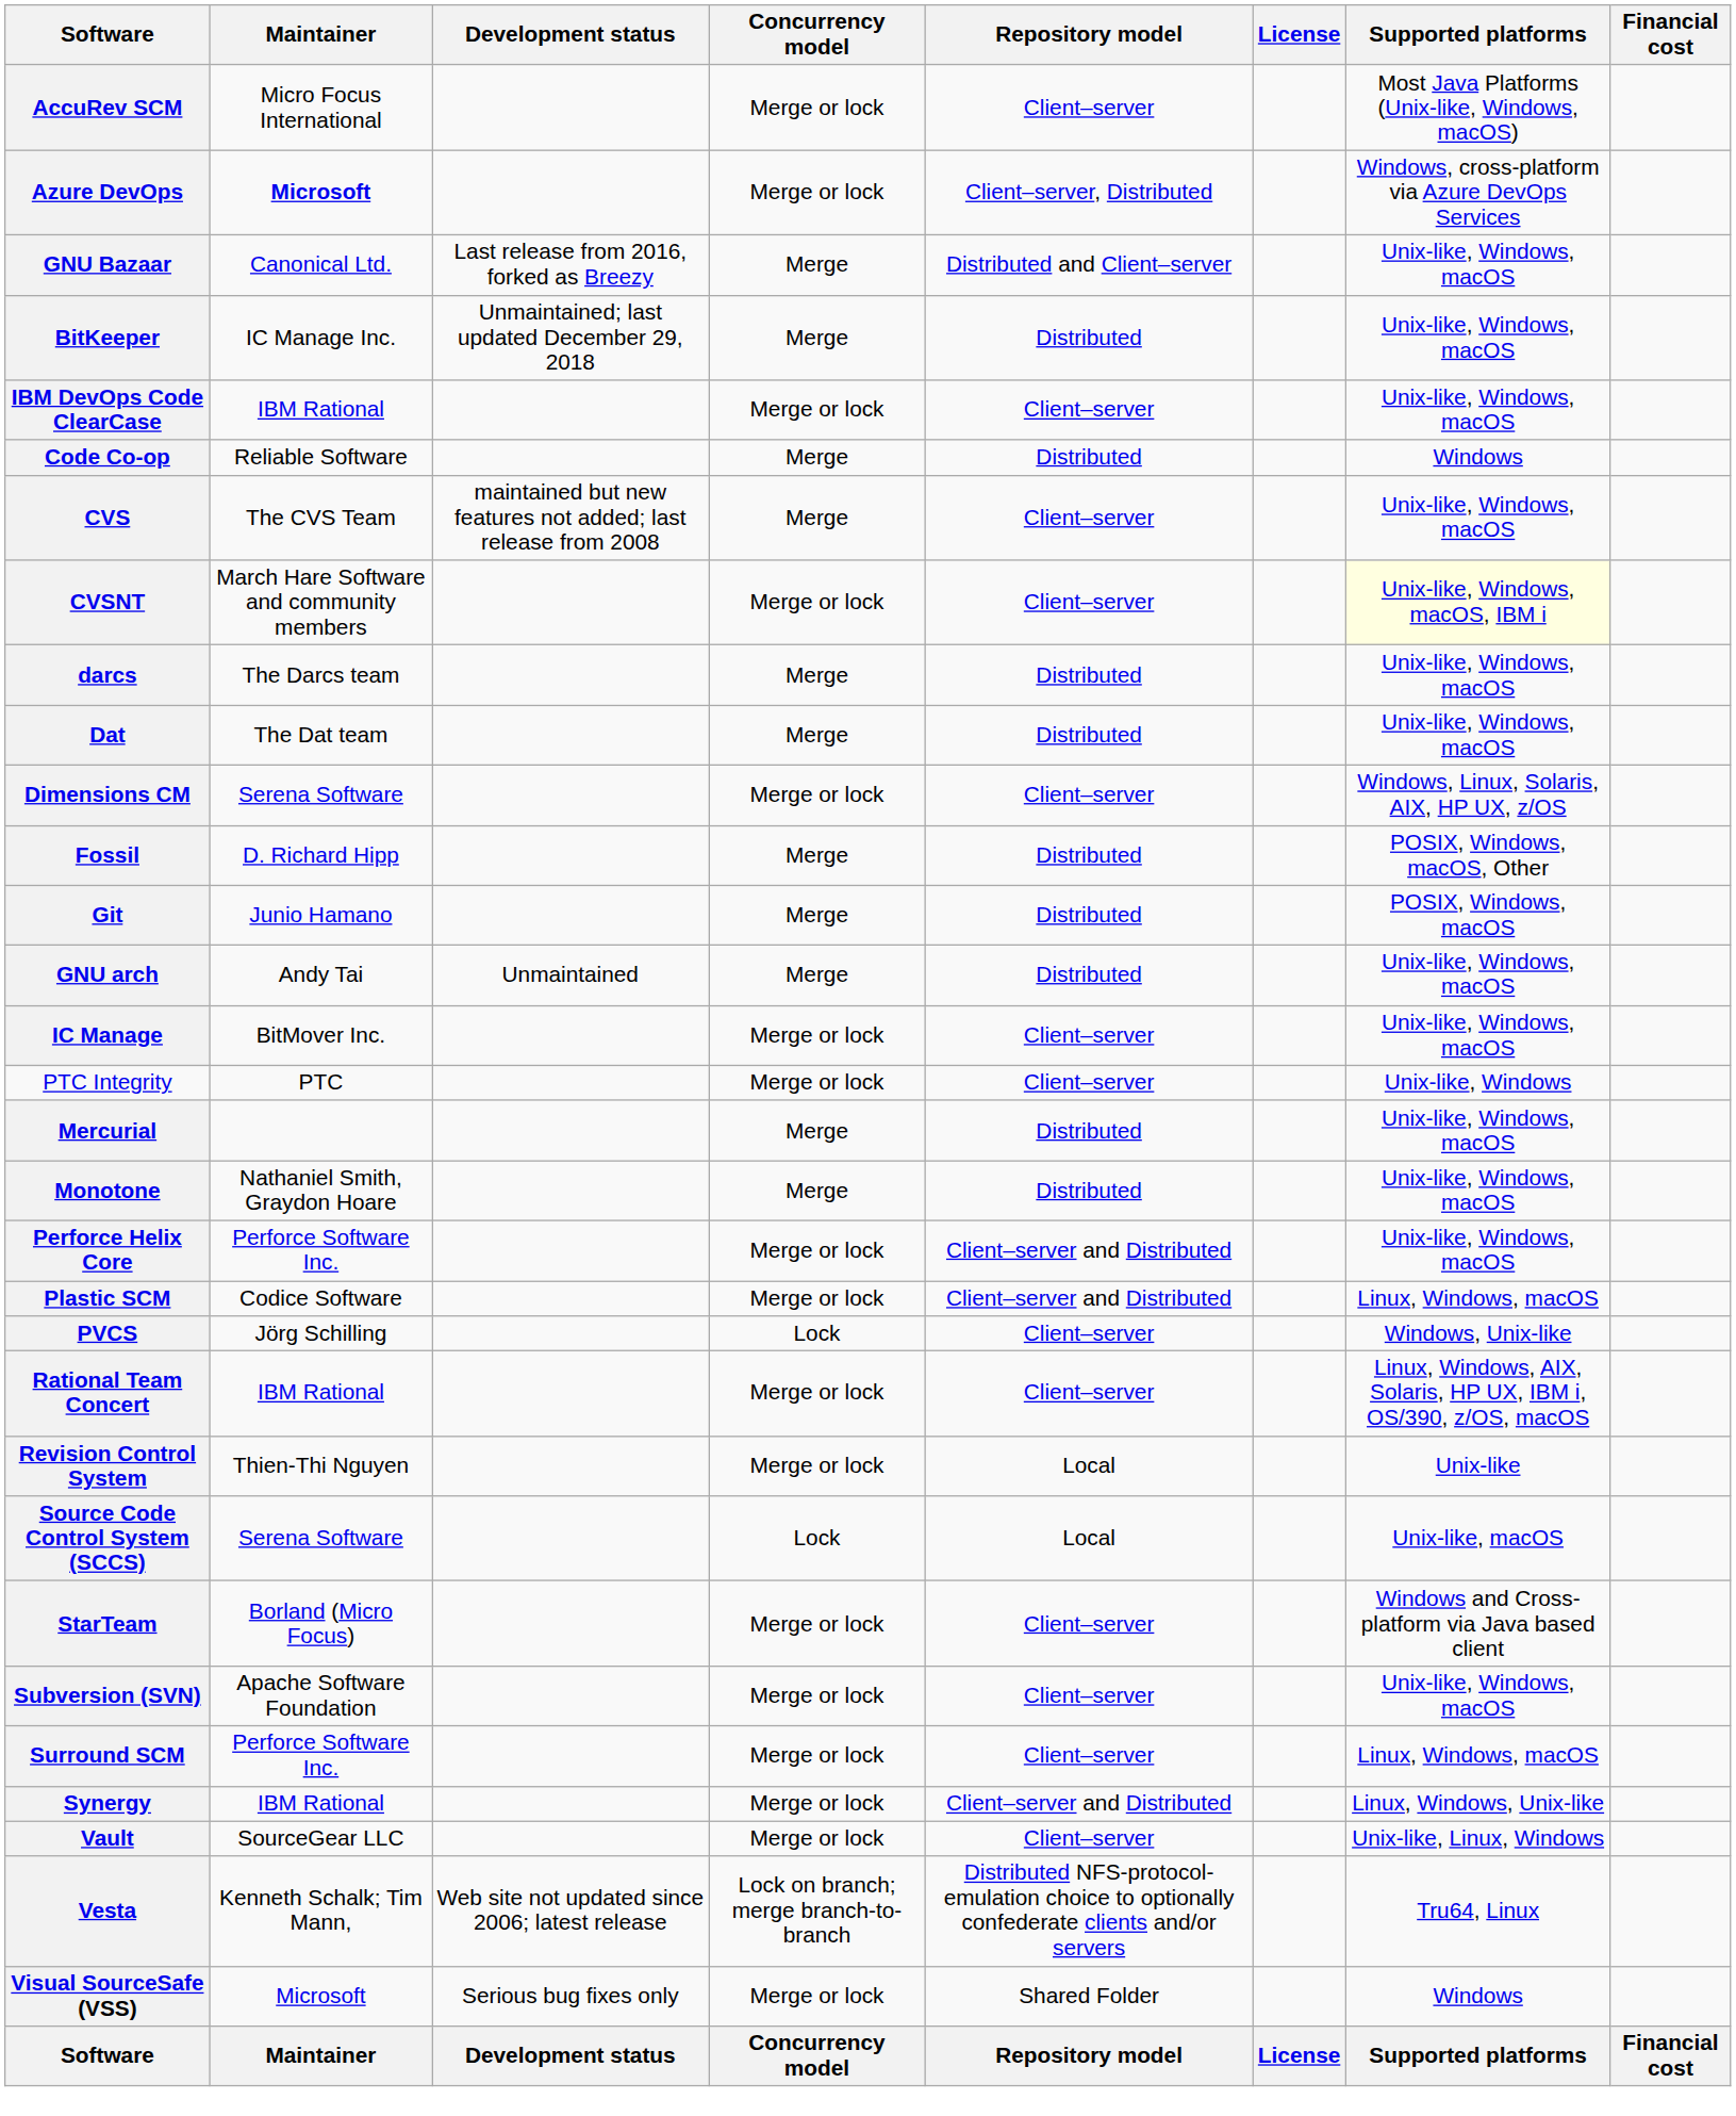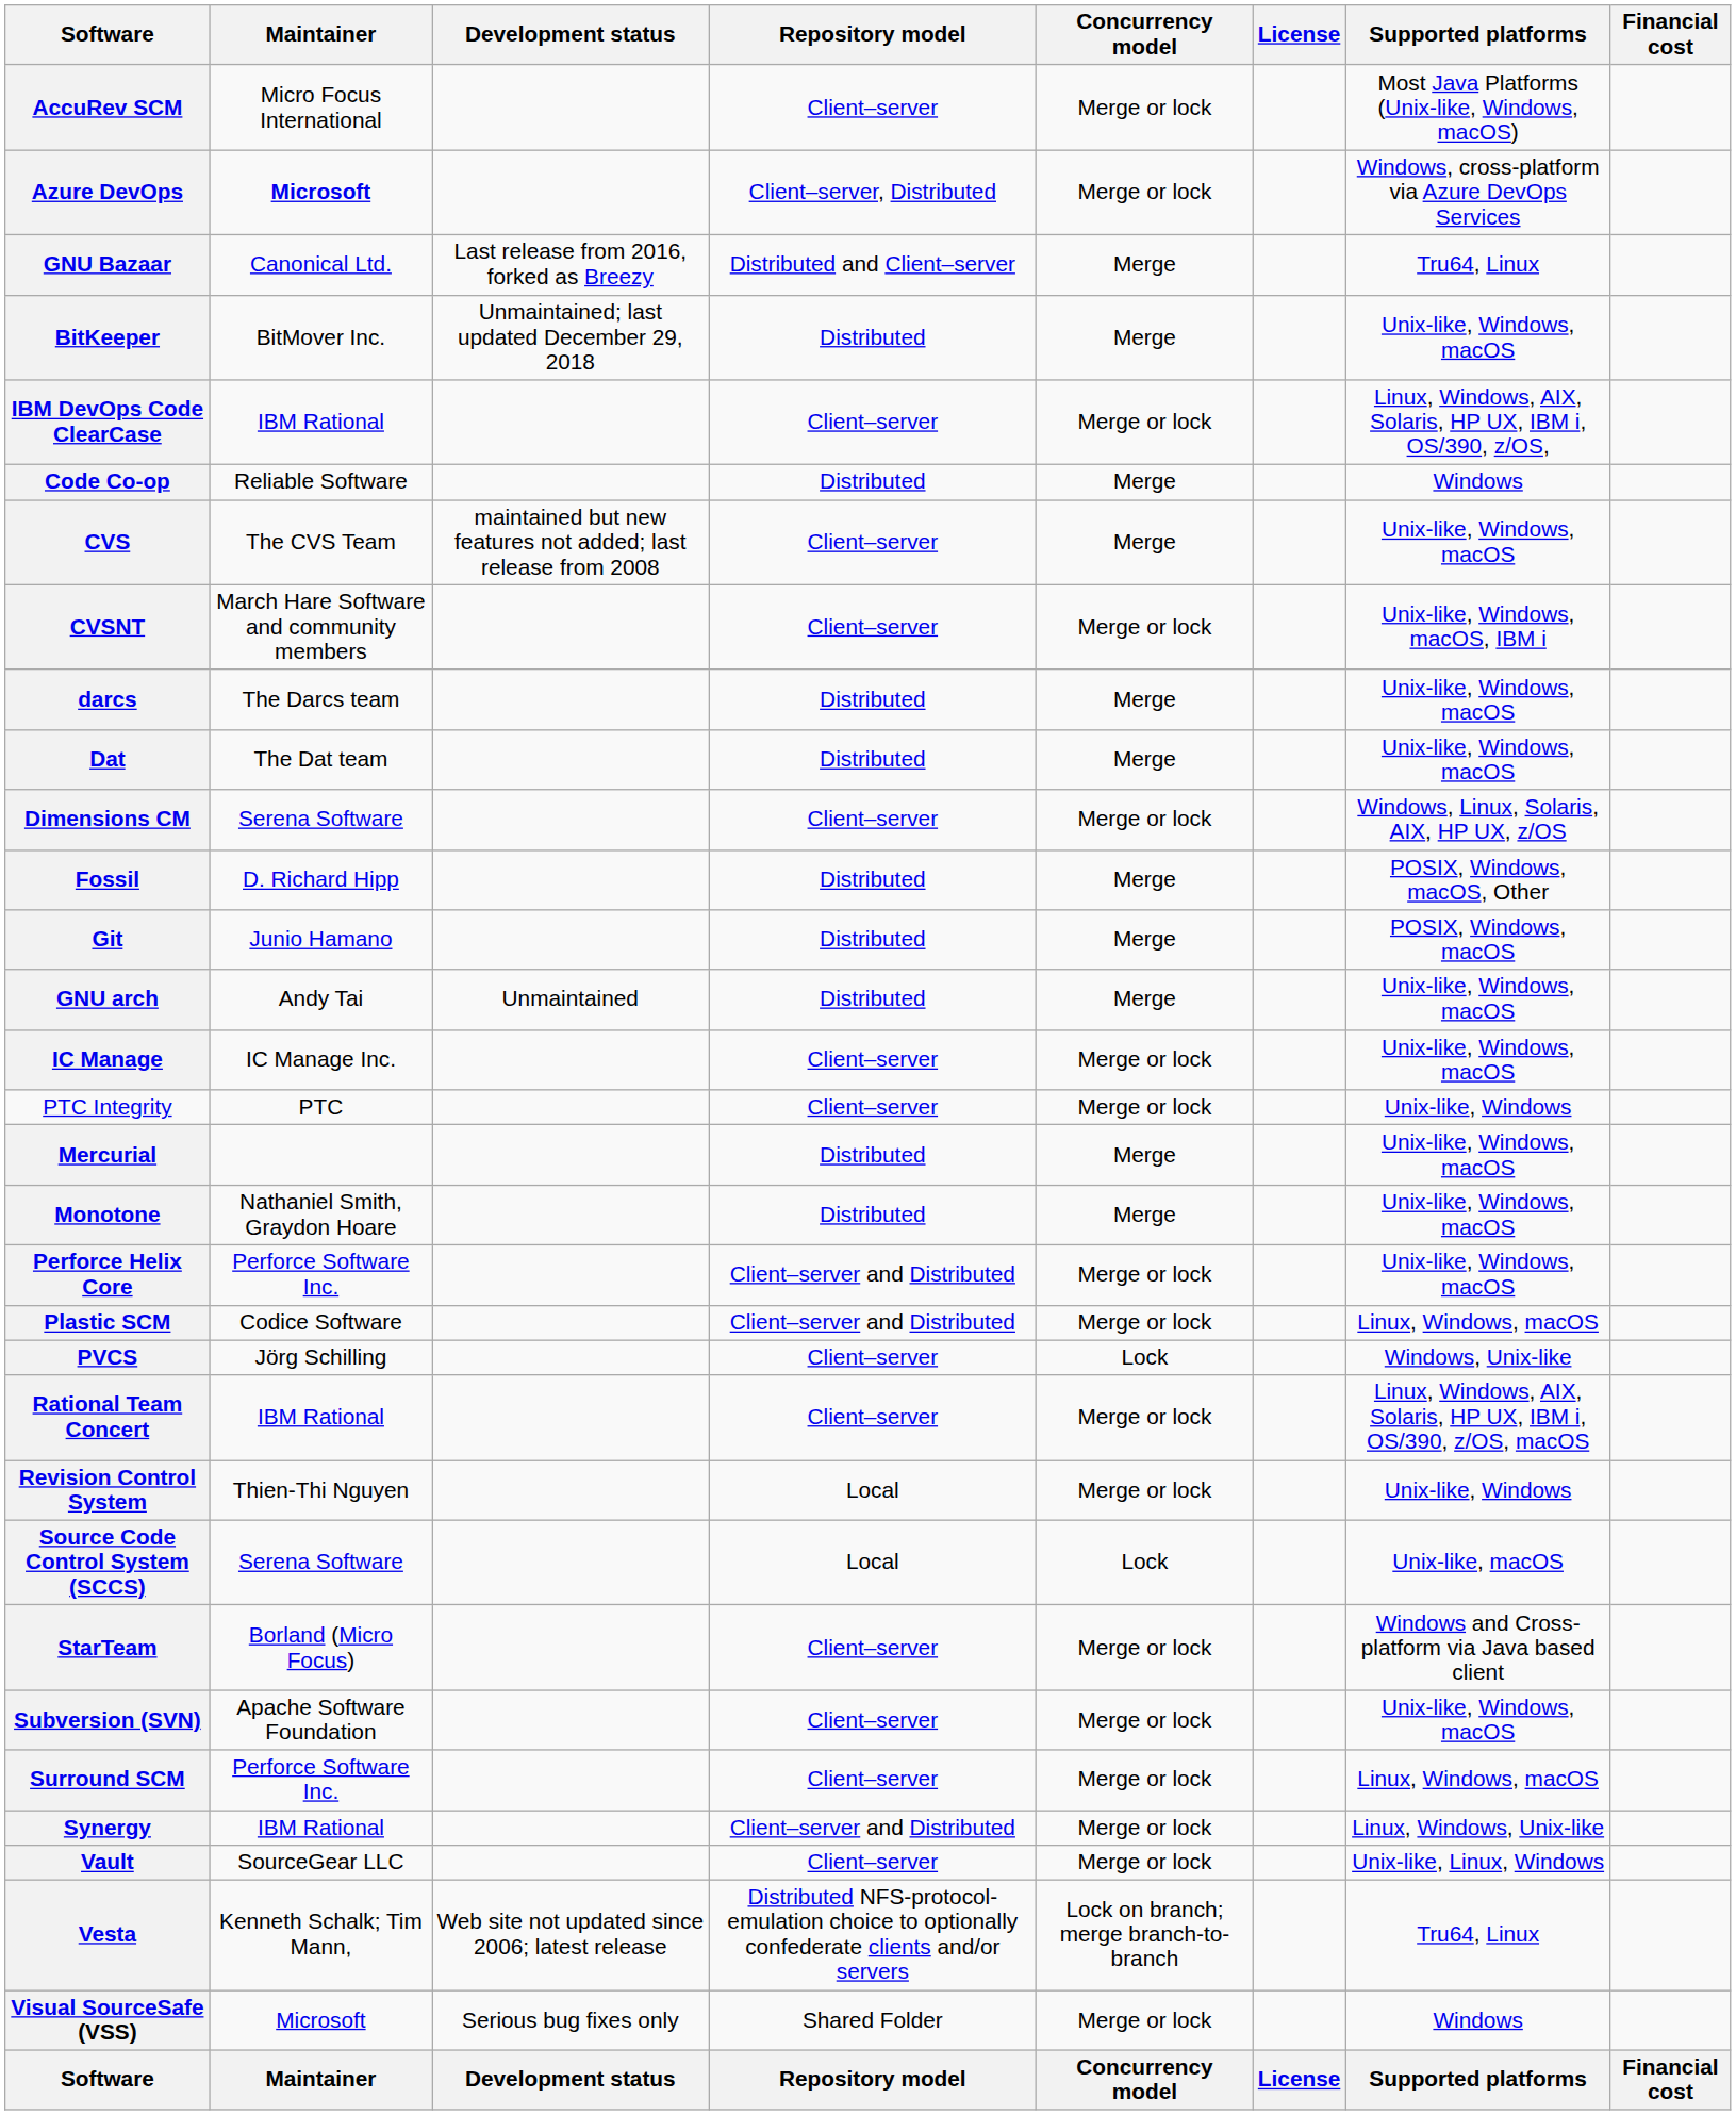columns swapped: Repository model <-> Concurrency model
GNU Bazaar | Supported platforms: Unix-like, Windows, macOS -> Tru64, Linux
BitKeeper | Maintainer: IC Manage Inc. -> BitMover Inc.
IBM DevOps Code ClearCase | Supported platforms: Unix-like, Windows, macOS -> Linux, Windows, AIX, Solaris, HP UX, IBM i, OS/390, z/OS,
CVSNT | Supported platforms: lightyellow background -> no background
IC Manage | Maintainer: BitMover Inc. -> IC Manage Inc.
Revision Control System | Supported platforms: Unix-like -> Unix-like, Windows
